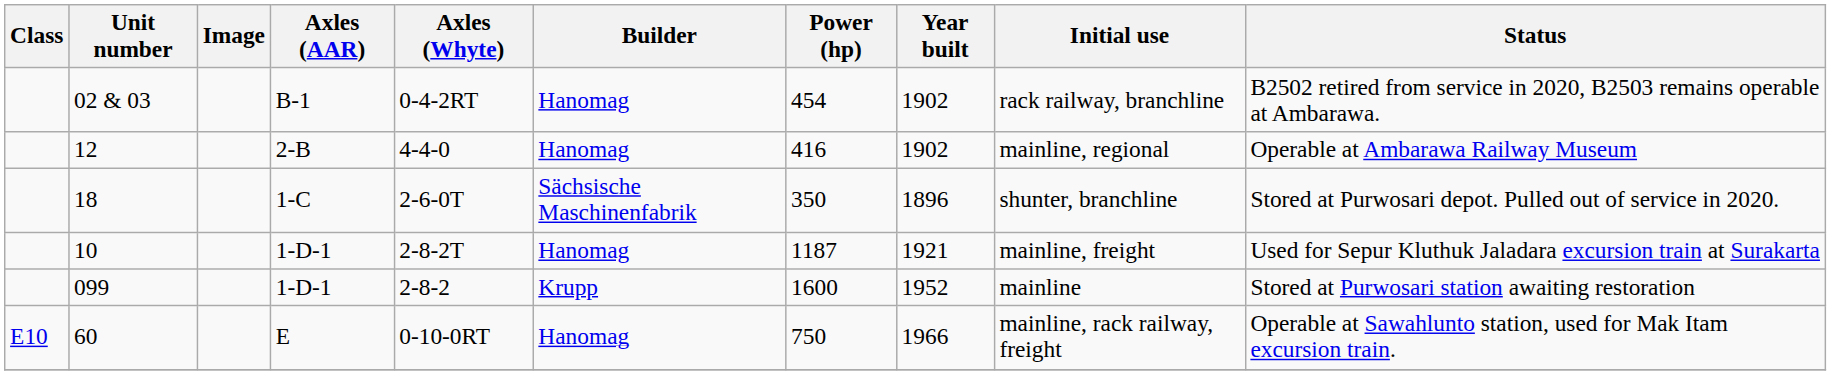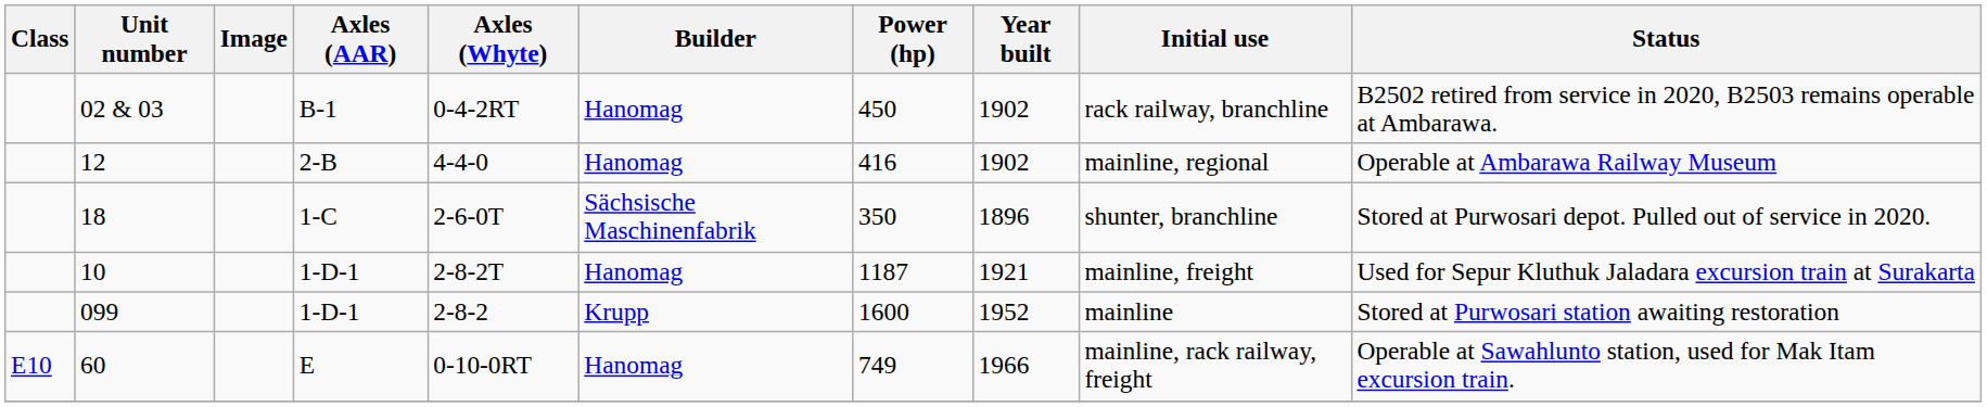02 & 03 | Power (hp): 454 -> 450
60 | Power (hp): 750 -> 749
